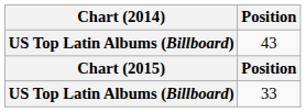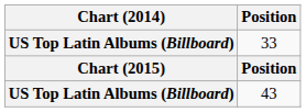rows swapped: 43 <-> 33
